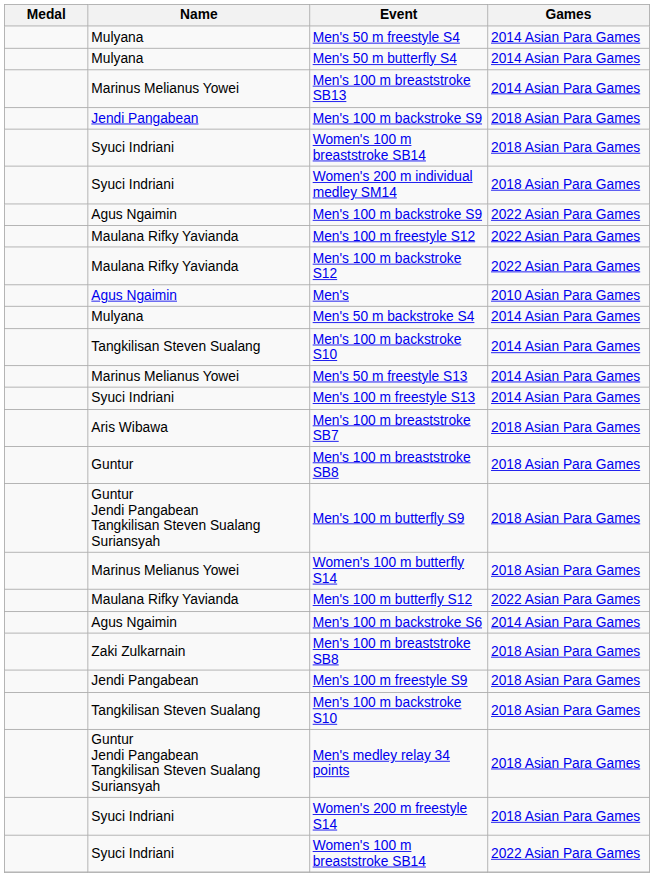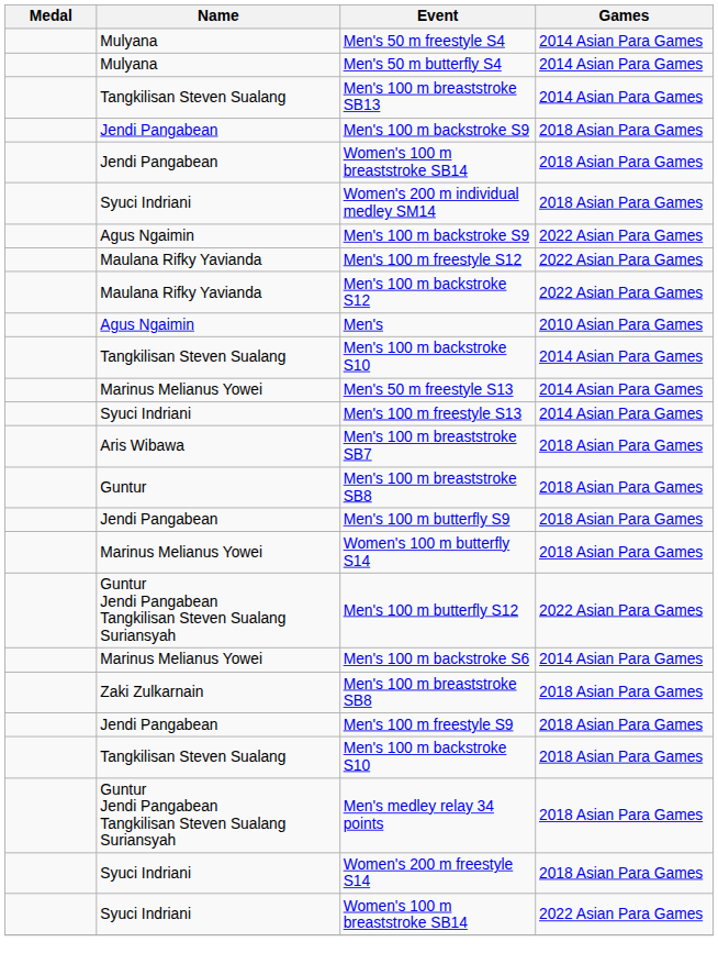Men's 100 m breaststroke SB13 | Name: Marinus Melianus Yowei -> Tangkilisan Steven Sualang
Women's 100 m breaststroke SB14 / 2018 Asian Para Games | Name: Syuci Indriani -> Jendi Pangabean
- row: Mulyana | Men's 50 m backstroke S4 | 2014 Asian Para Games
Men's 100 m butterfly S9 | Name: Guntur Jendi Pangabean Tangkilisan Steven Sualang Suriansyah -> Jendi Pangabean
Men's 100 m butterfly S12 | Name: Maulana Rifky Yavianda -> Guntur Jendi Pangabean Tangkilisan Steven Sualang Suriansyah
Men's 100 m backstroke S6 | Name: Agus Ngaimin -> Marinus Melianus Yowei
